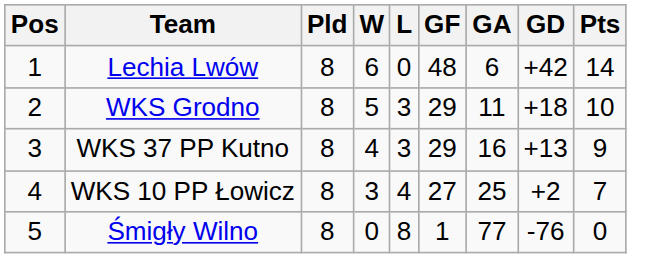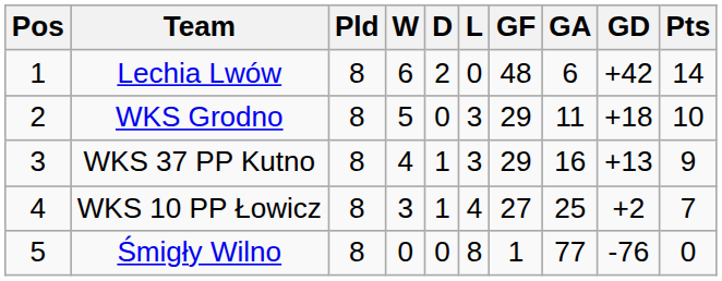+ column: D | 2 | 0 | 1 | 1 | 0
